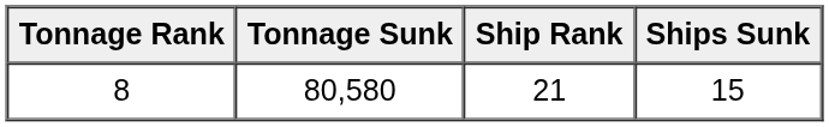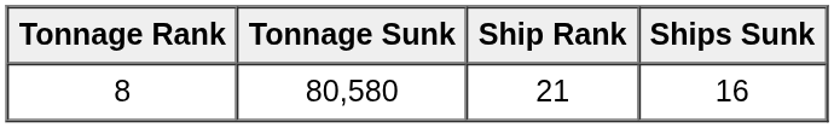8 | Ships Sunk: 15 -> 16
